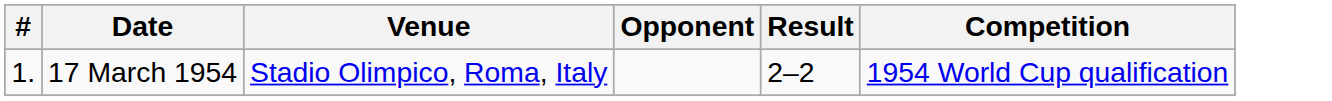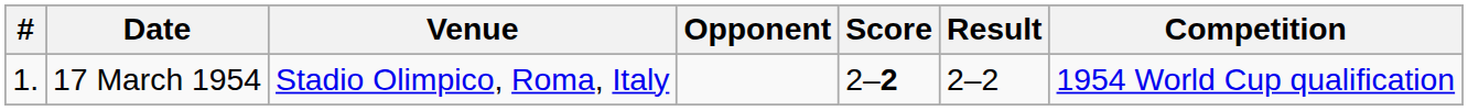+ column: Score | 2–2
